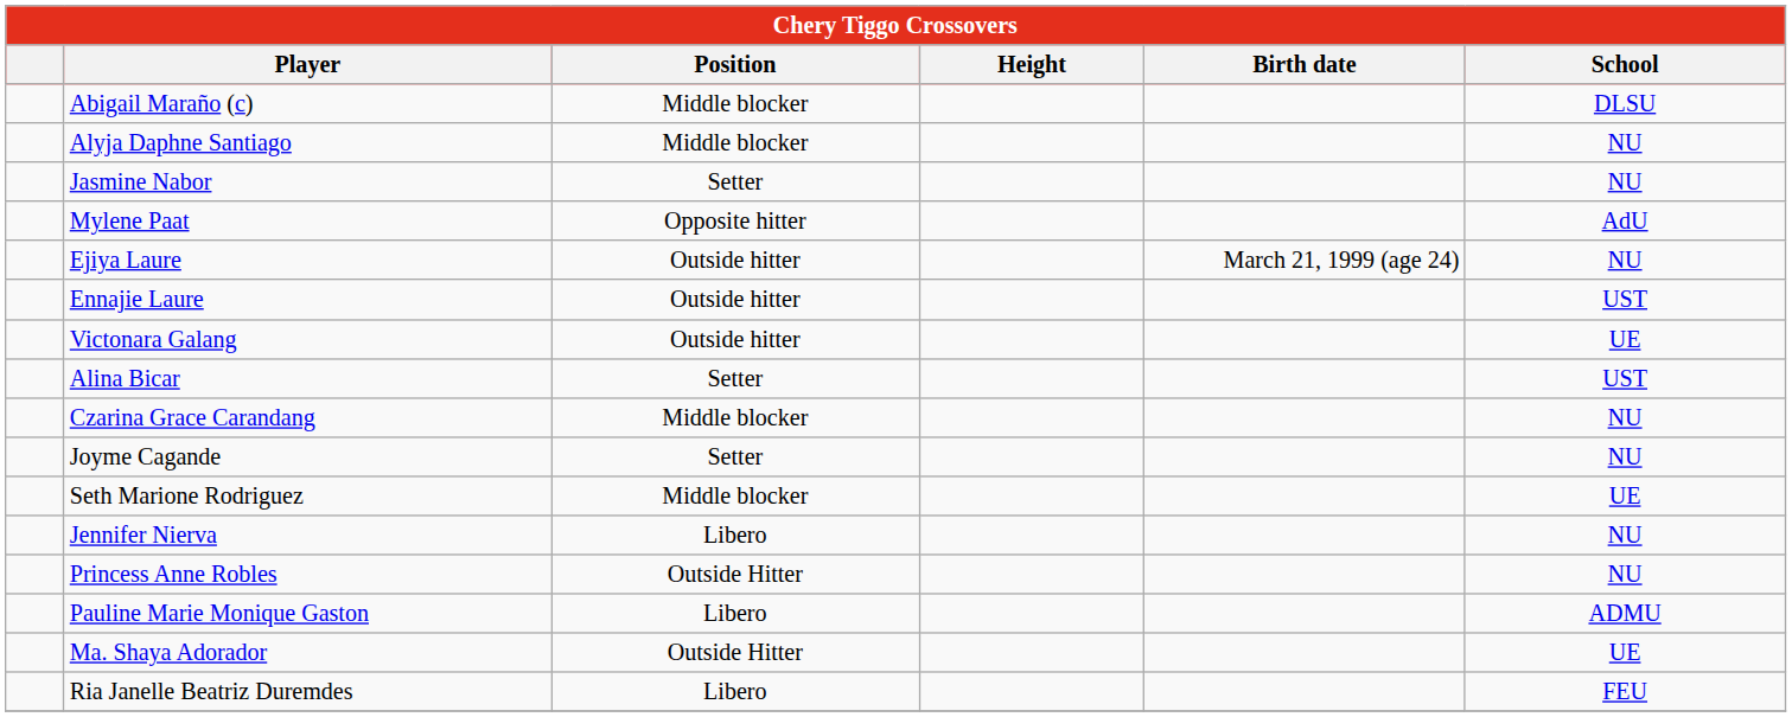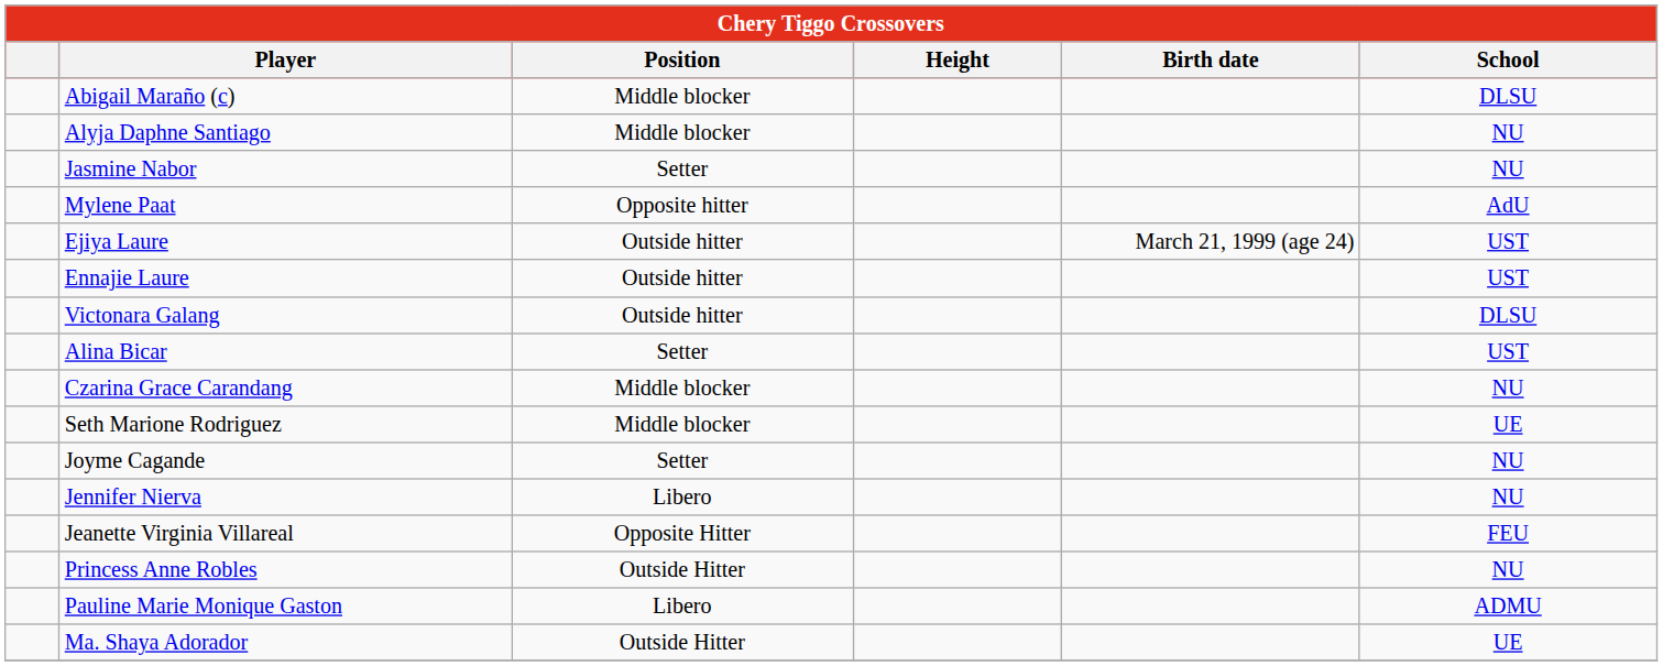Ejiya Laure | School: NU -> UST
Victonara Galang | School: UE -> DLSU
rows swapped: Seth Marione Rodriguez <-> Joyme Cagande
+ row: Jeanette Virginia Villareal | Opposite Hitter | FEU
- row: Ria Janelle Beatriz Duremdes | Libero | FEU
